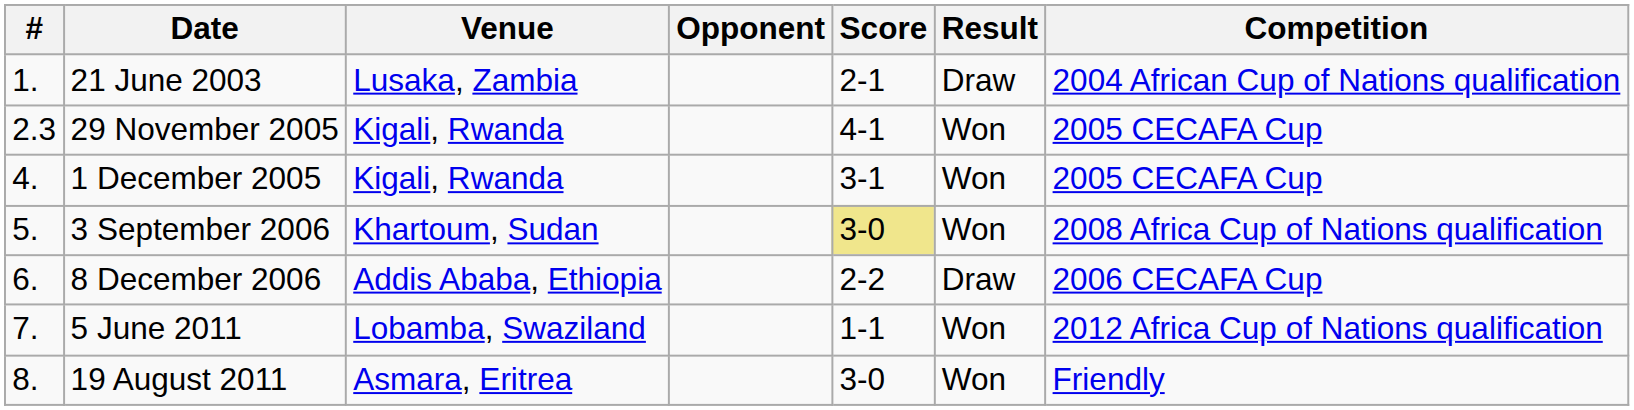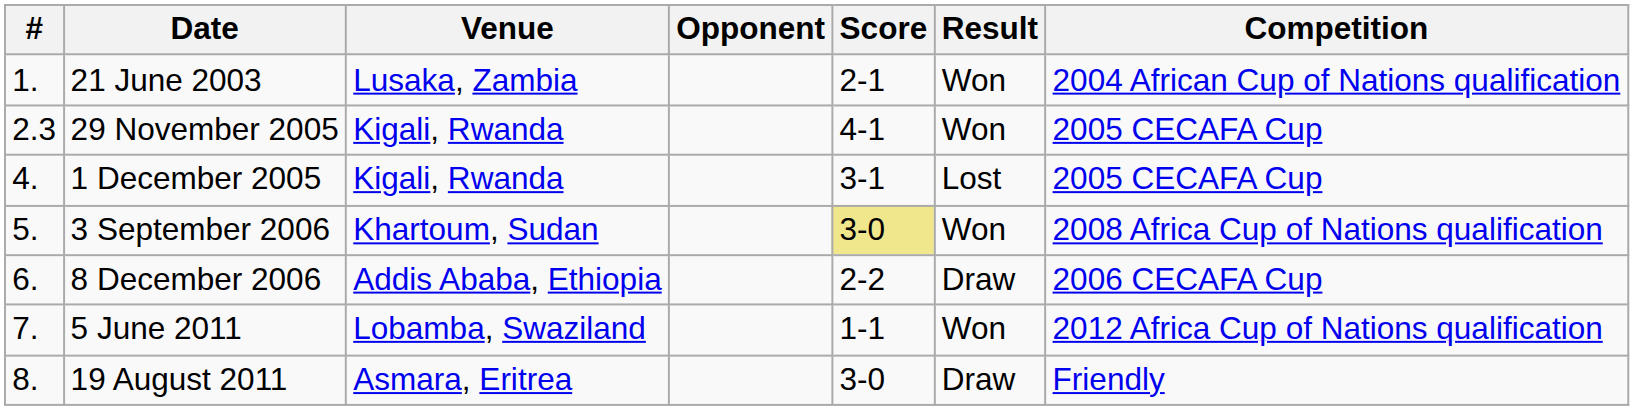21 June 2003 | Result: Draw -> Won
1 December 2005 | Result: Won -> Lost
19 August 2011 | Result: Won -> Draw
